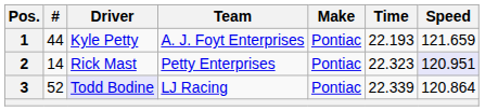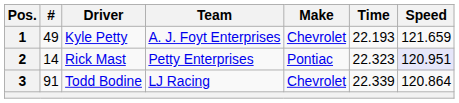1 | #: 44 -> 49
1 | Make: Pontiac -> Chevrolet
3 | #: 52 -> 91
3 | Driver: lavender background -> no background
3 | Make: Pontiac -> Chevrolet
